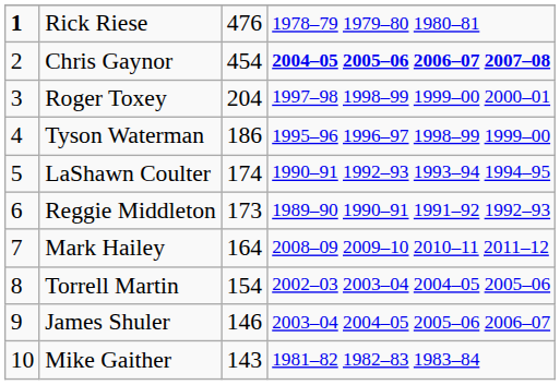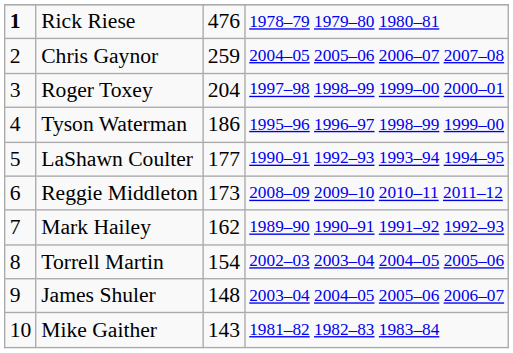Chris Gaynor | column 3: 454 -> 259
Chris Gaynor | column 4: bold -> normal
LaShawn Coulter | column 3: 174 -> 177
Reggie Middleton | column 4: 1989–90 1990–91 1991–92 1992–93 -> 2008–09 2009–10 2010–11 2011–12
Mark Hailey | column 3: 164 -> 162
Mark Hailey | column 4: 2008–09 2009–10 2010–11 2011–12 -> 1989–90 1990–91 1991–92 1992–93
James Shuler | column 3: 146 -> 148
